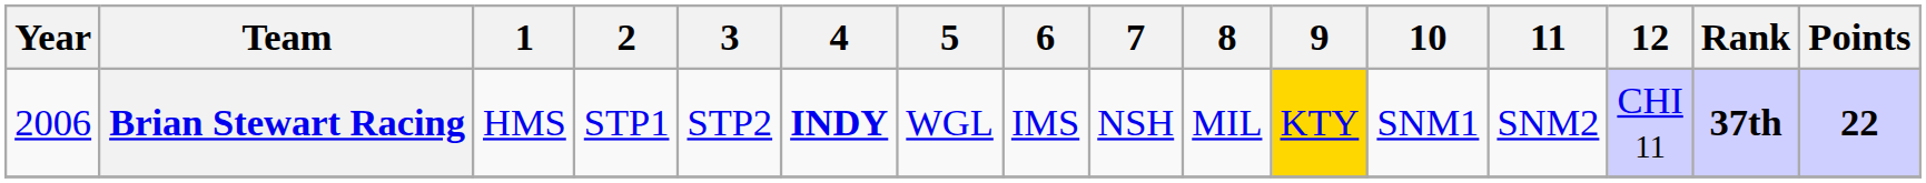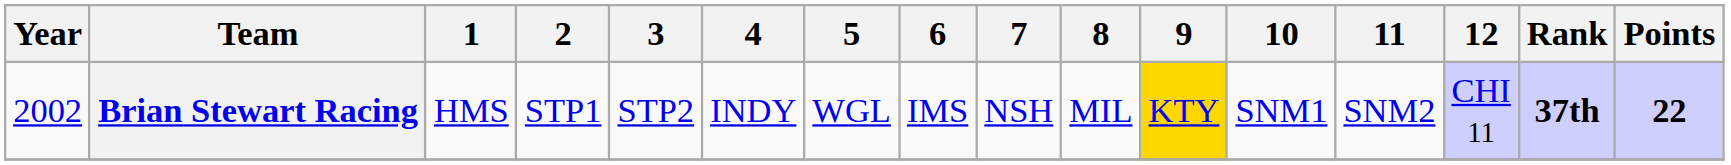Brian Stewart Racing | Year: 2006 -> 2002
Brian Stewart Racing | 4: bold -> normal
